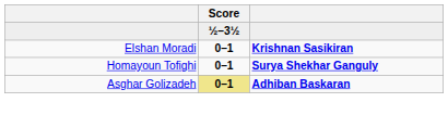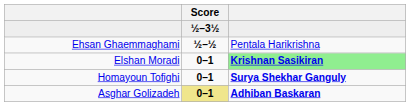+ row: Ehsan Ghaemmaghami | ½–½ | Pentala Harikrishna
Elshan Moradi | column 3: no background -> lightgreen background
